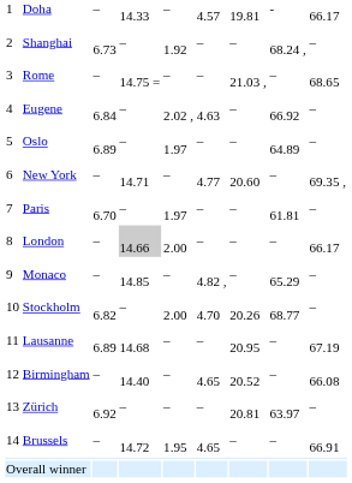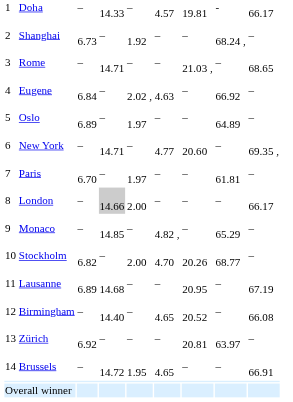Rome | column 4: 14.75 = -> 14.71
